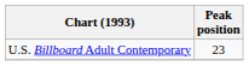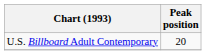U.S. Billboard Adult Contemporary | Peak position: 23 -> 20
